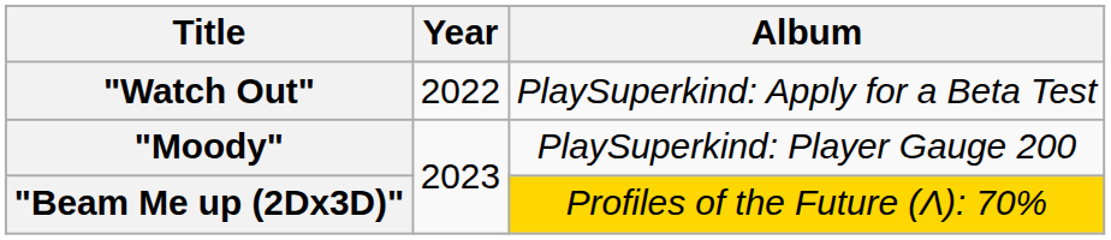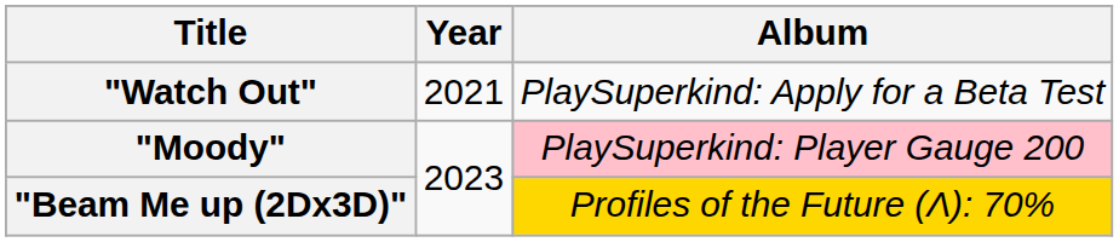"Watch Out" | Year: 2022 -> 2021
"Moody" | Album: no background -> pink background
